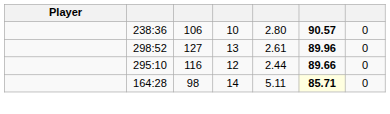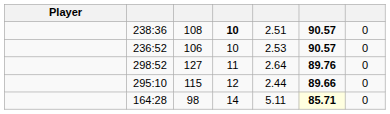238:36 | column 3: 106 -> 108
238:36 | column 4: normal -> bold
238:36 | column 5: 2.80 -> 2.51
+ row: 236:52 | 106 | 10 | 2.53 | 90.57 | 0
298:52 | column 4: 13 -> 11
298:52 | column 5: 2.61 -> 2.64
298:52 | column 6: 89.96 -> 89.76
295:10 | column 3: 116 -> 115
